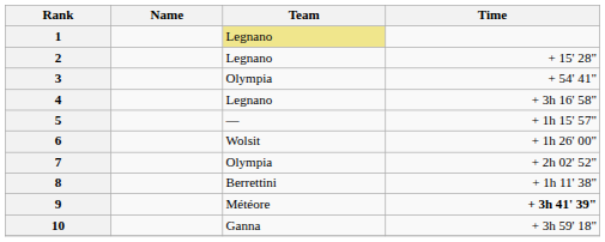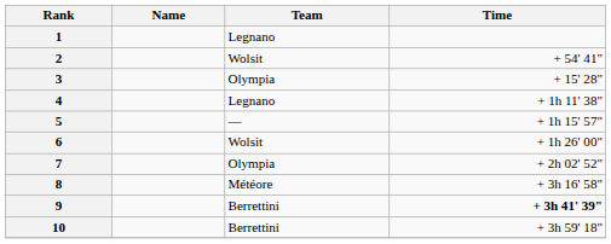1 | Team: khaki background -> no background
2 | Team: Legnano -> Wolsit
2 | Time: + 15' 28" -> + 54' 41"
3 | Time: + 54' 41" -> + 15' 28"
4 | Time: + 3h 16' 58" -> + 1h 11' 38"
8 | Team: Berrettini -> Météore
8 | Time: + 1h 11' 38" -> + 3h 16' 58"
9 | Team: Météore -> Berrettini
10 | Team: Ganna -> Berrettini
